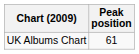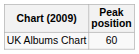UK Albums Chart | Peak position: 61 -> 60
